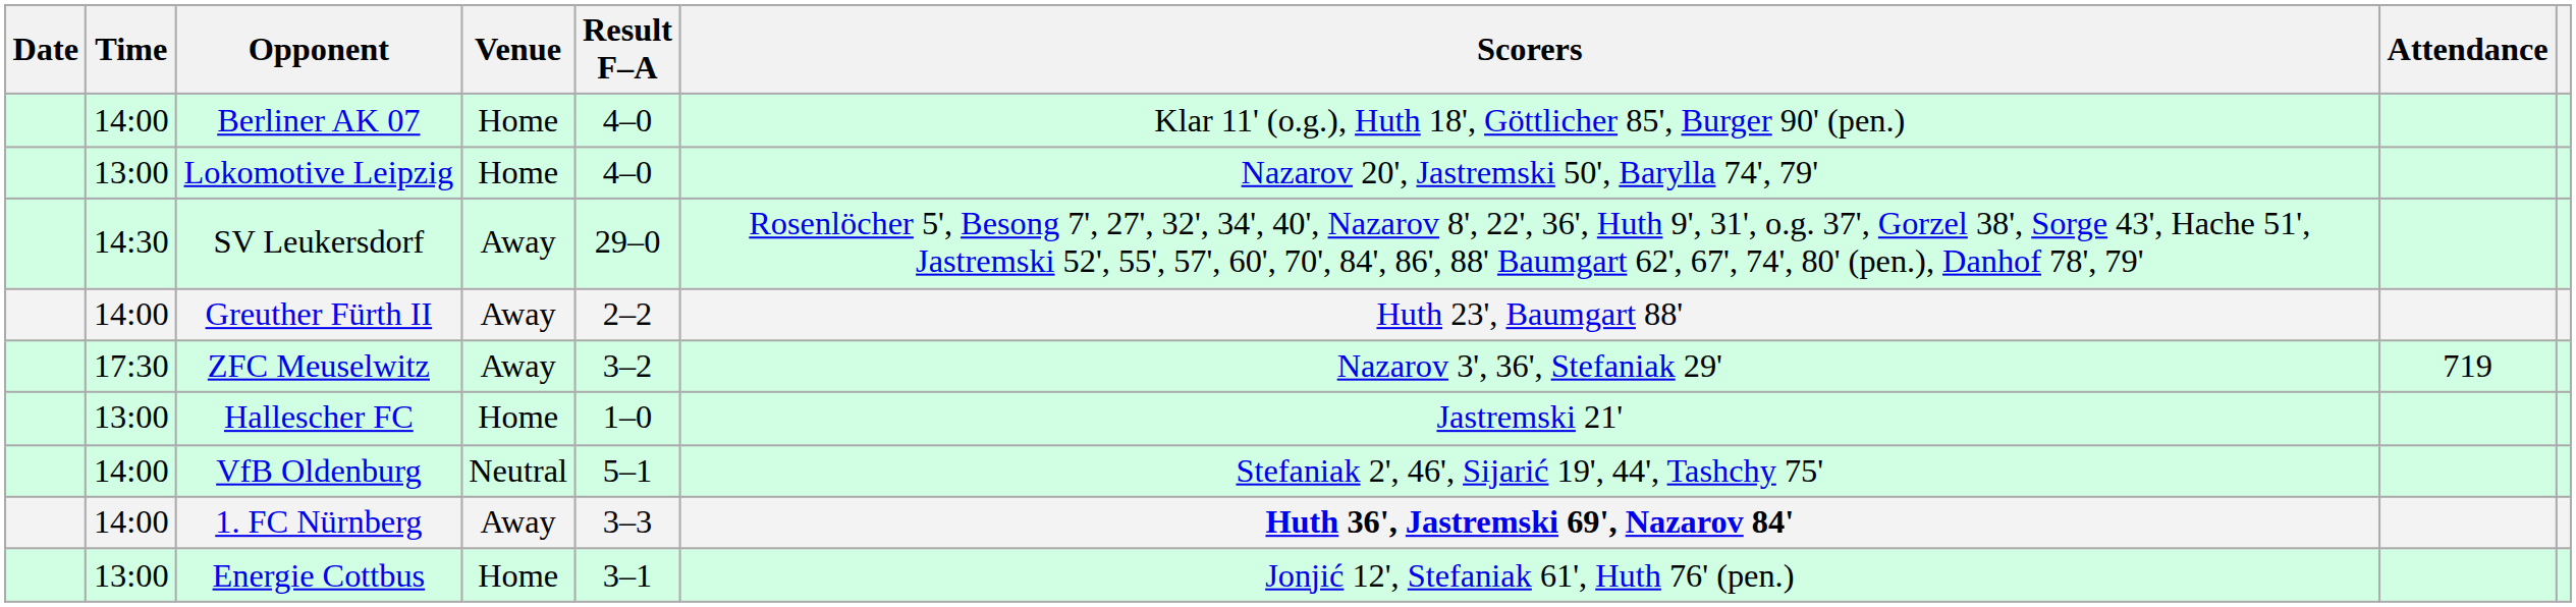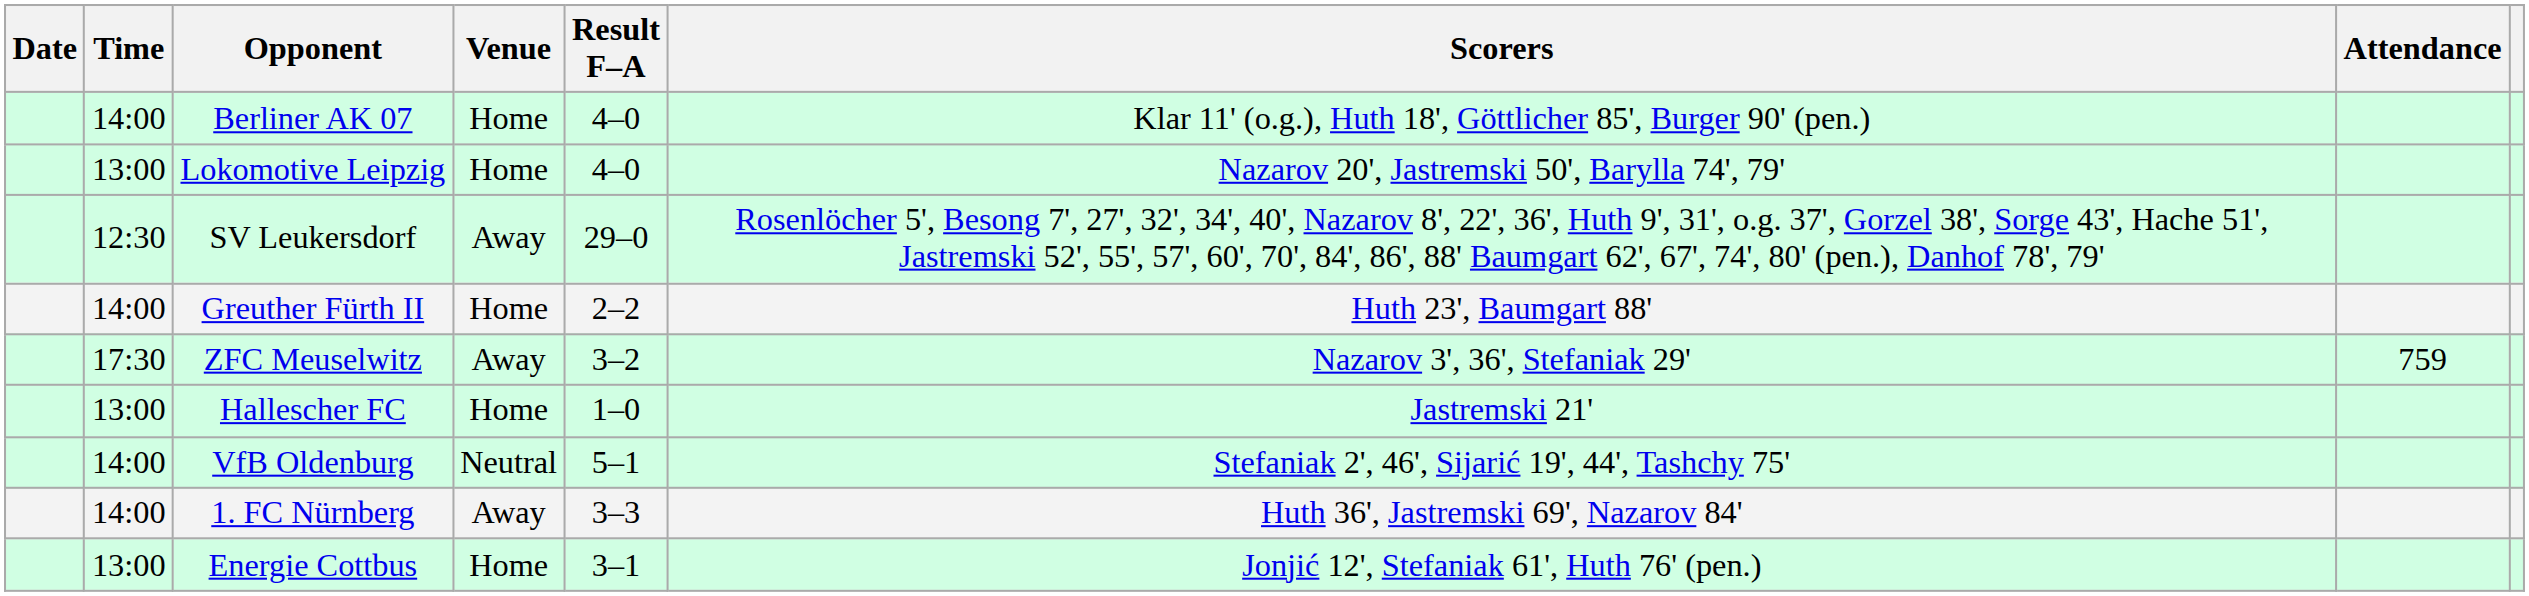SV Leukersdorf | Time: 14:30 -> 12:30
Greuther Fürth II | Venue: Away -> Home
ZFC Meuselwitz | Attendance: 719 -> 759
1. FC Nürnberg | Scorers: bold -> normal
